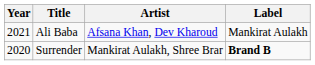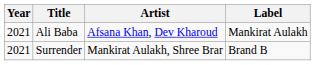Surrender | Year: 2020 -> 2021
Surrender | Label: bold -> normal
